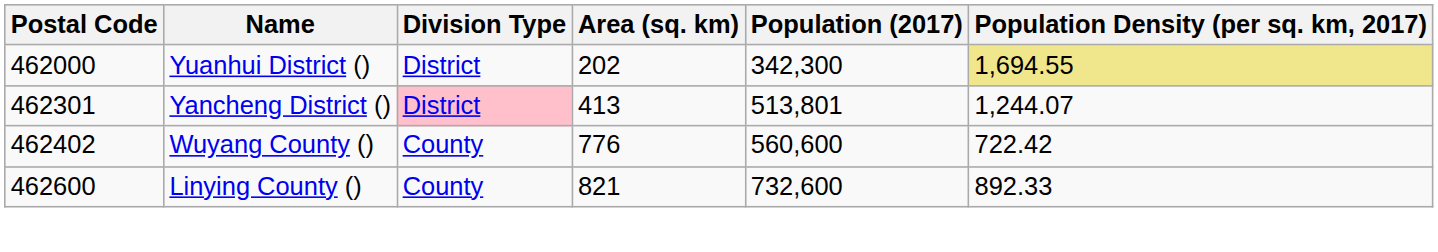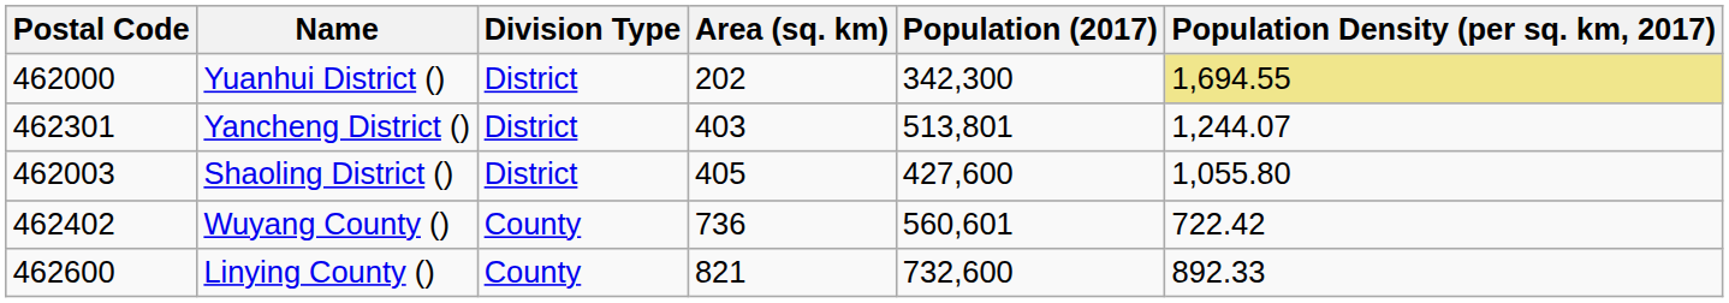Yancheng District () | Division Type: pink background -> no background
Yancheng District () | Area (sq. km): 413 -> 403
+ row: 462003 | Shaoling District () | District | 405 | 427,600 | 1,055.80
Wuyang County () | Area (sq. km): 776 -> 736
Wuyang County () | Population (2017): 560,600 -> 560,601
